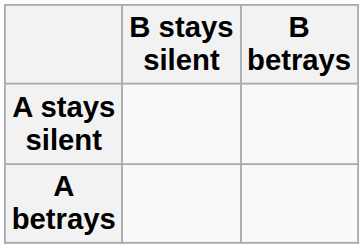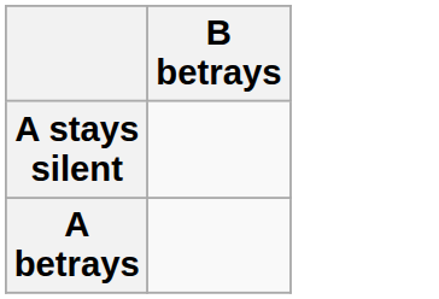- column: B stays silent
